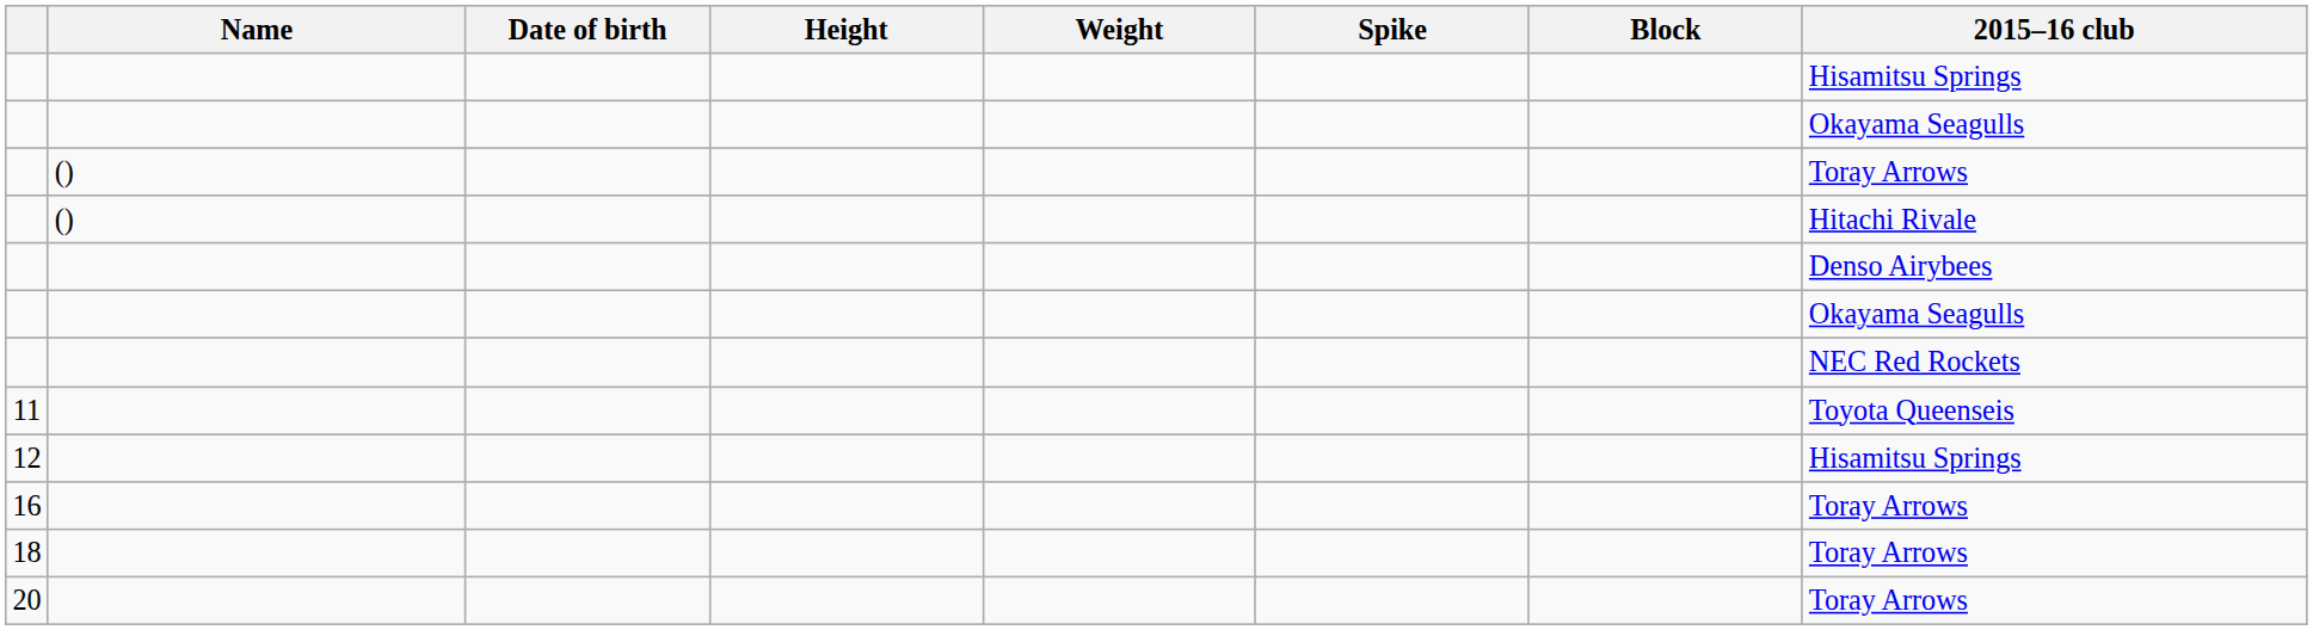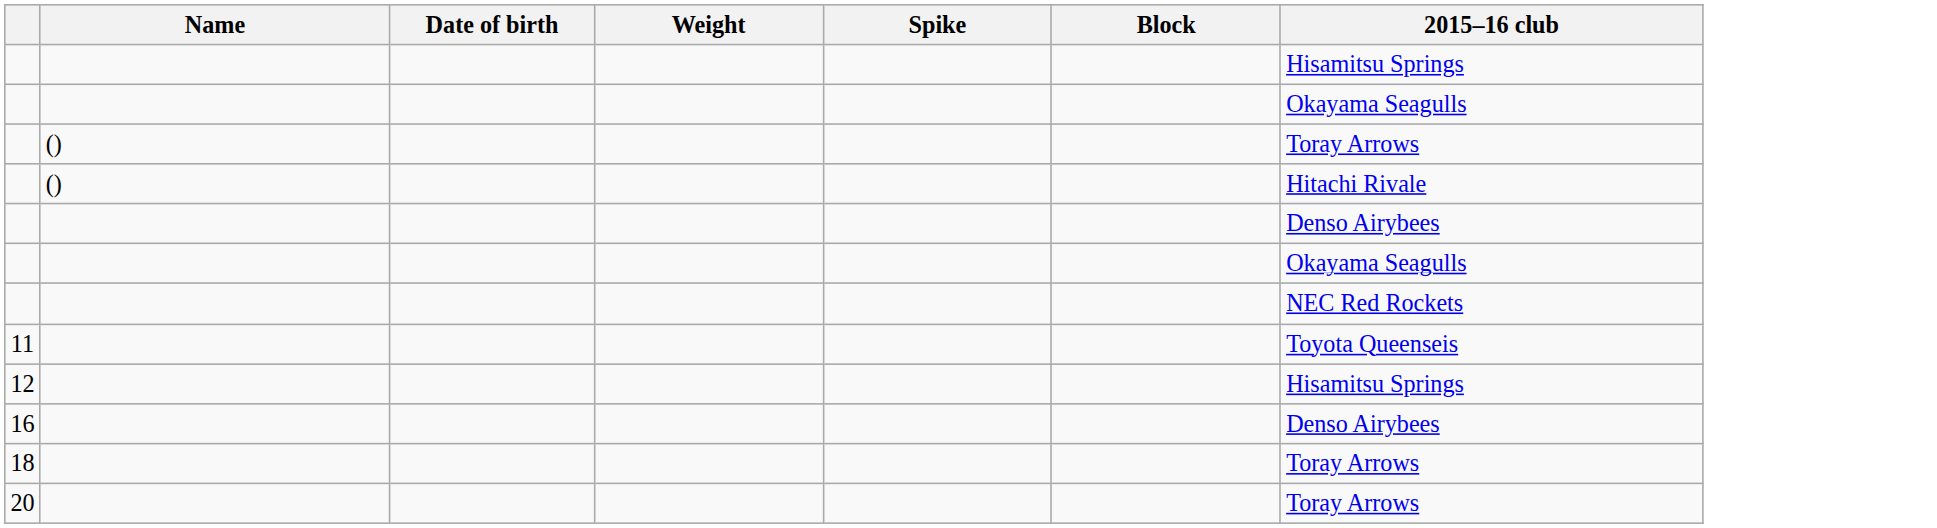- column: Height
16 | 2015–16 club: Toray Arrows -> Denso Airybees
